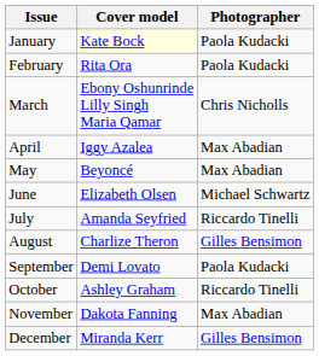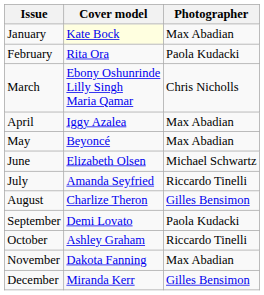January | Photographer: Paola Kudacki -> Max Abadian
